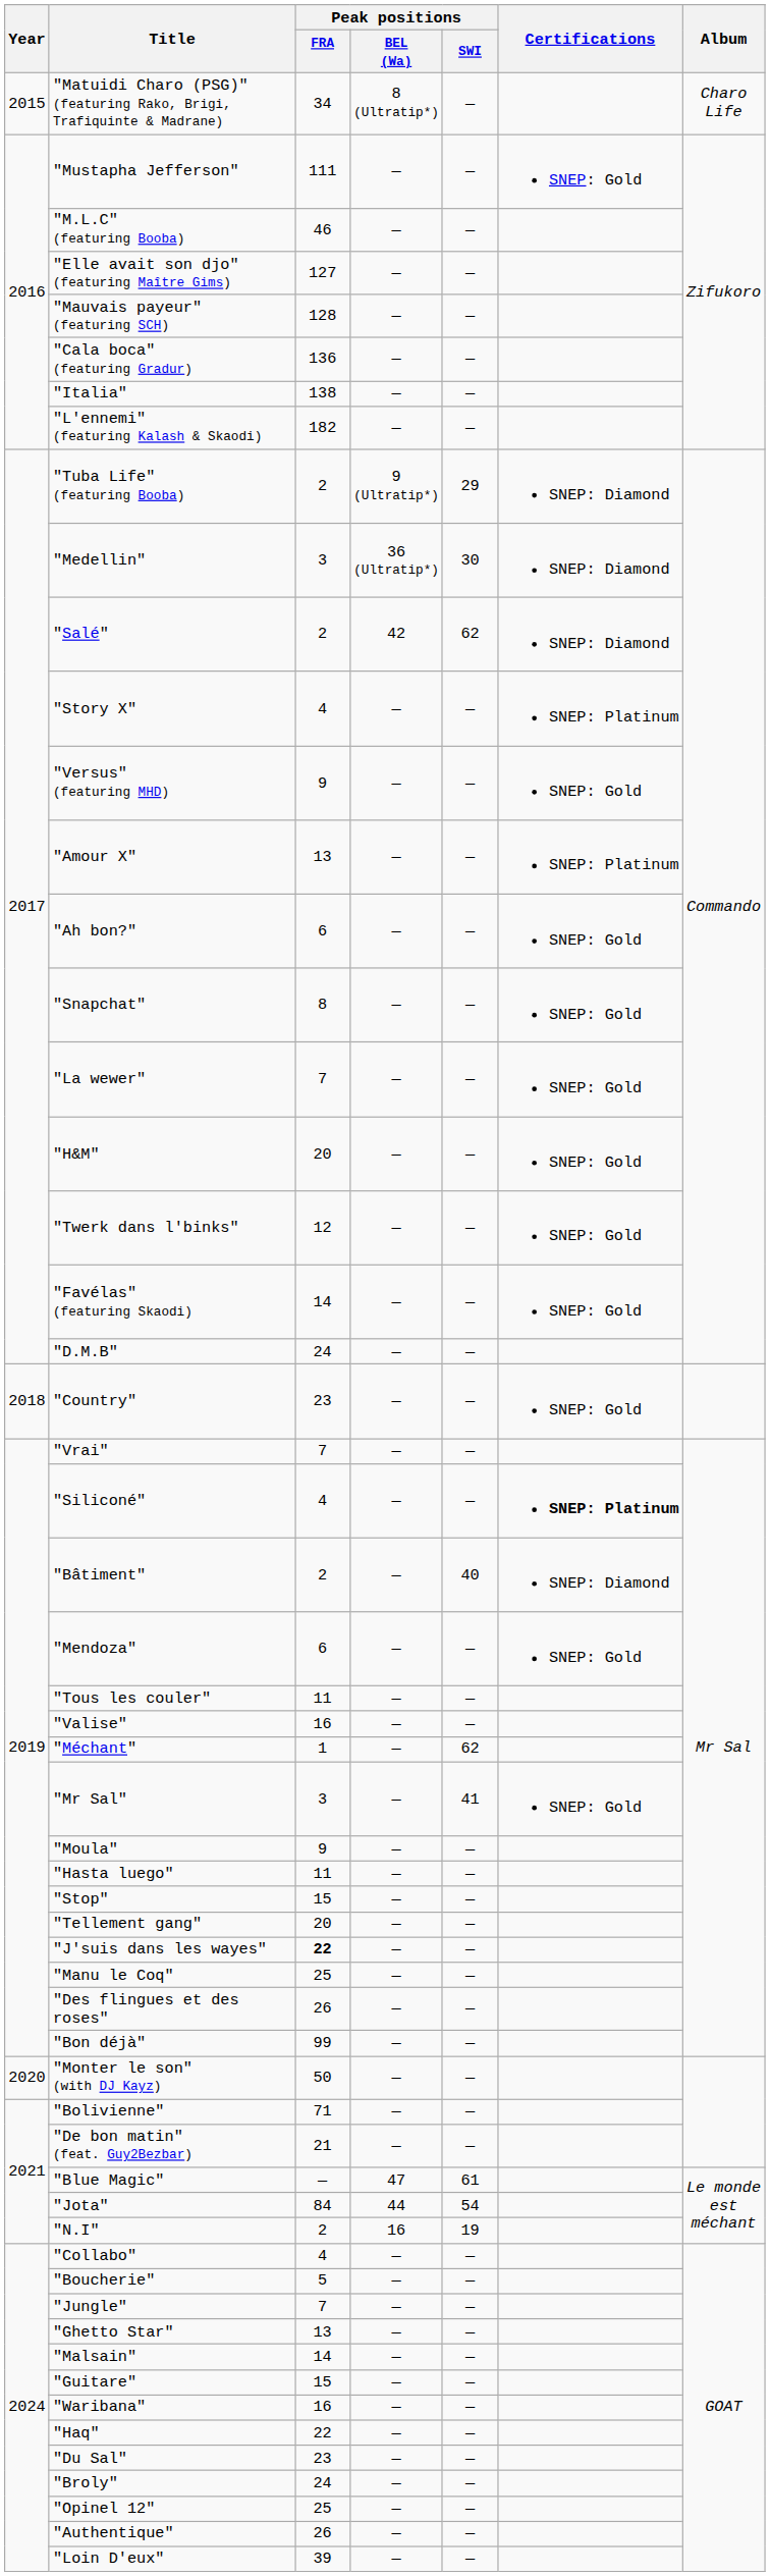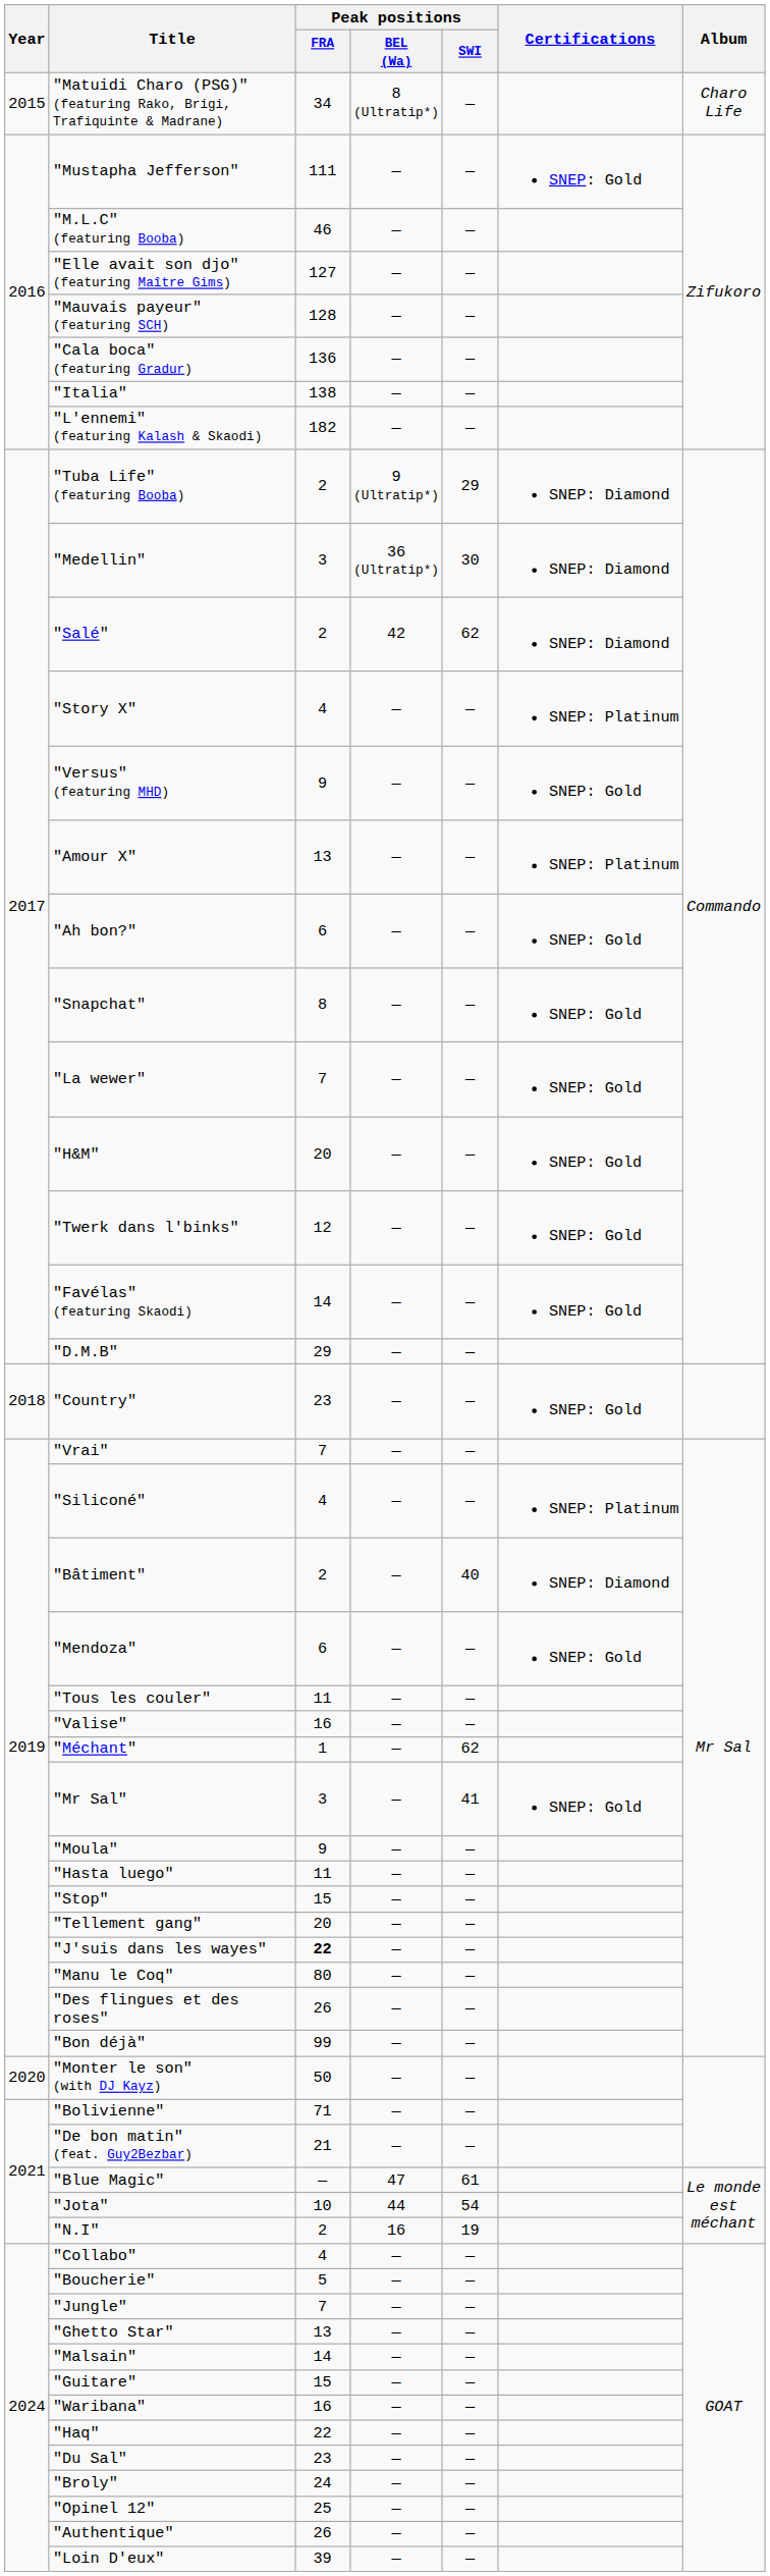"D.M.B" | Peak positions / FRA: 24 -> 29
"Siliconé" | Certifications: bold -> normal
"Manu le Coq" | Peak positions / FRA: 25 -> 80
"Jota" | Peak positions / FRA: 84 -> 10
